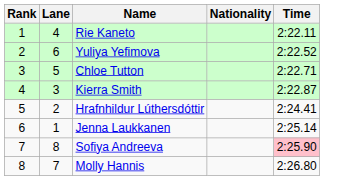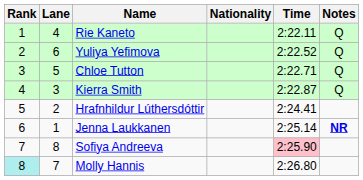+ column: Notes | Q | Q | Q | Q | NR
Molly Hannis | Rank: no background -> paleturquoise background
